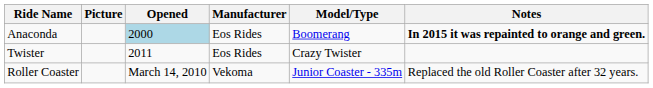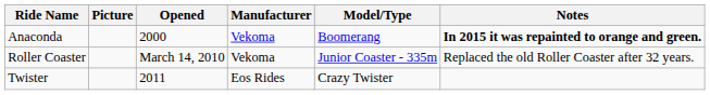Anaconda | Opened: lightblue background -> no background
Anaconda | Manufacturer: Eos Rides -> Vekoma
rows swapped: Roller Coaster <-> Twister
